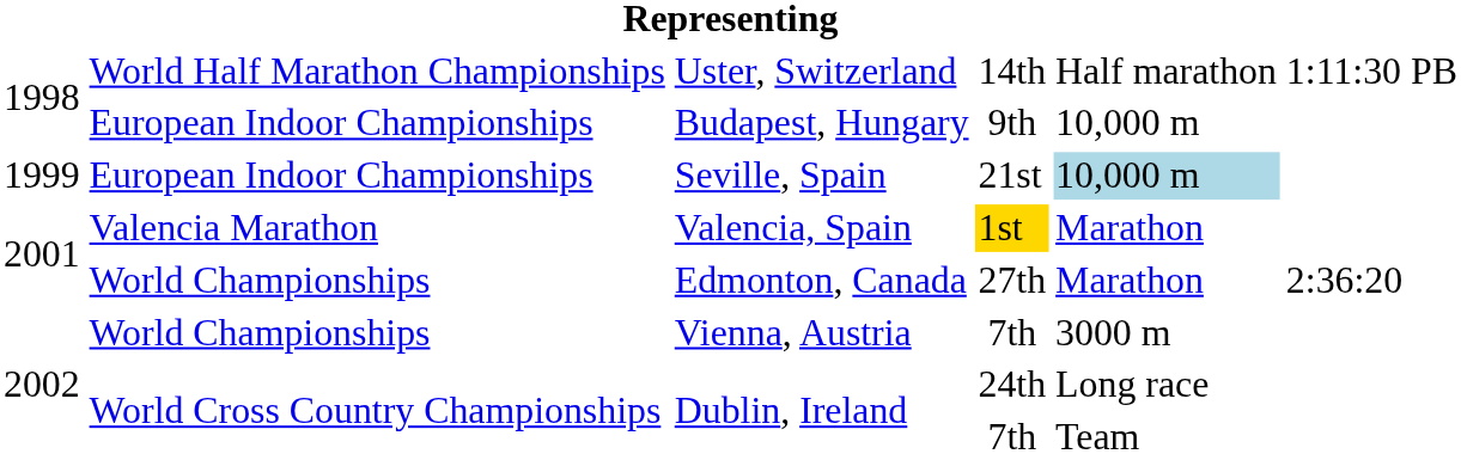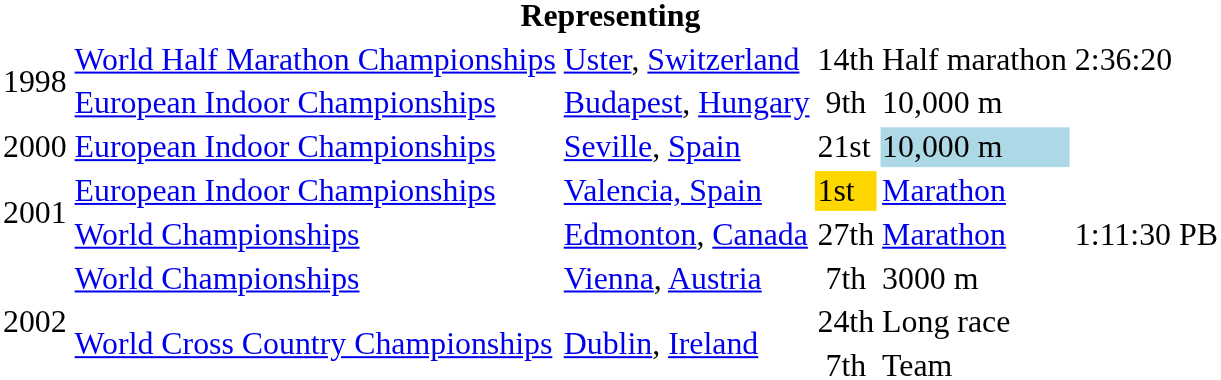Uster, Switzerland | column 6: 1:11:30 PB -> 2:36:20
Seville, Spain | column 1: 1999 -> 2000
Valencia, Spain | column 2: Valencia Marathon -> European Indoor Championships
Edmonton, Canada | column 6: 2:36:20 -> 1:11:30 PB
